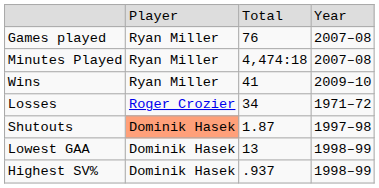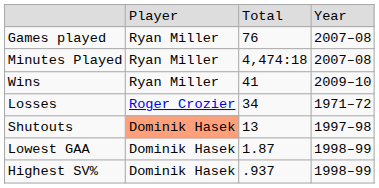Shutouts | column 3: 1.87 -> 13
Lowest GAA | column 3: 13 -> 1.87
